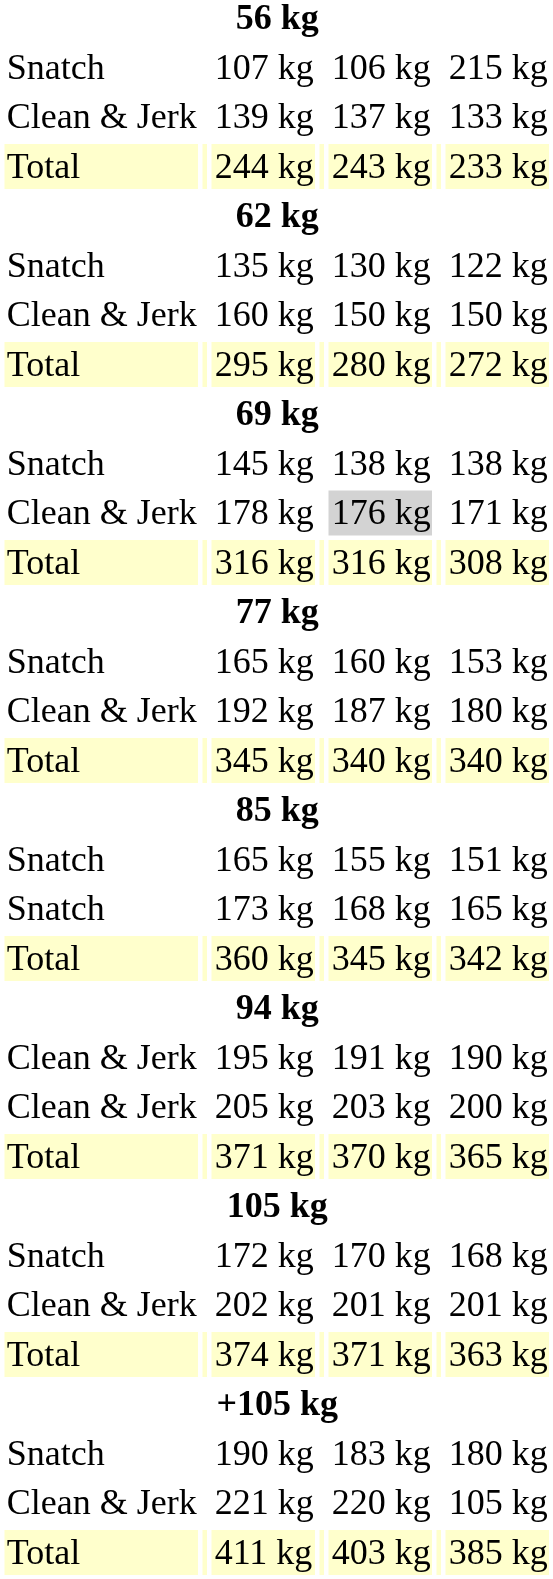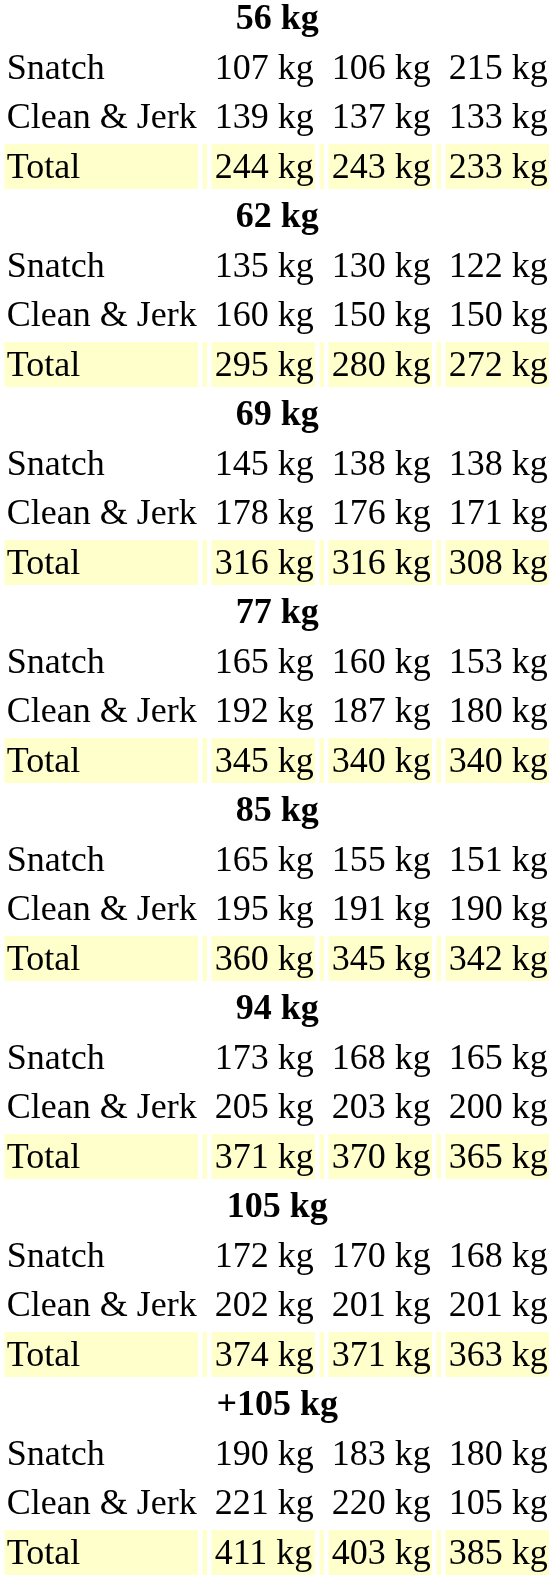178 kg | column 5: lightgrey background -> no background
rows swapped: 195 kg <-> 173 kg
